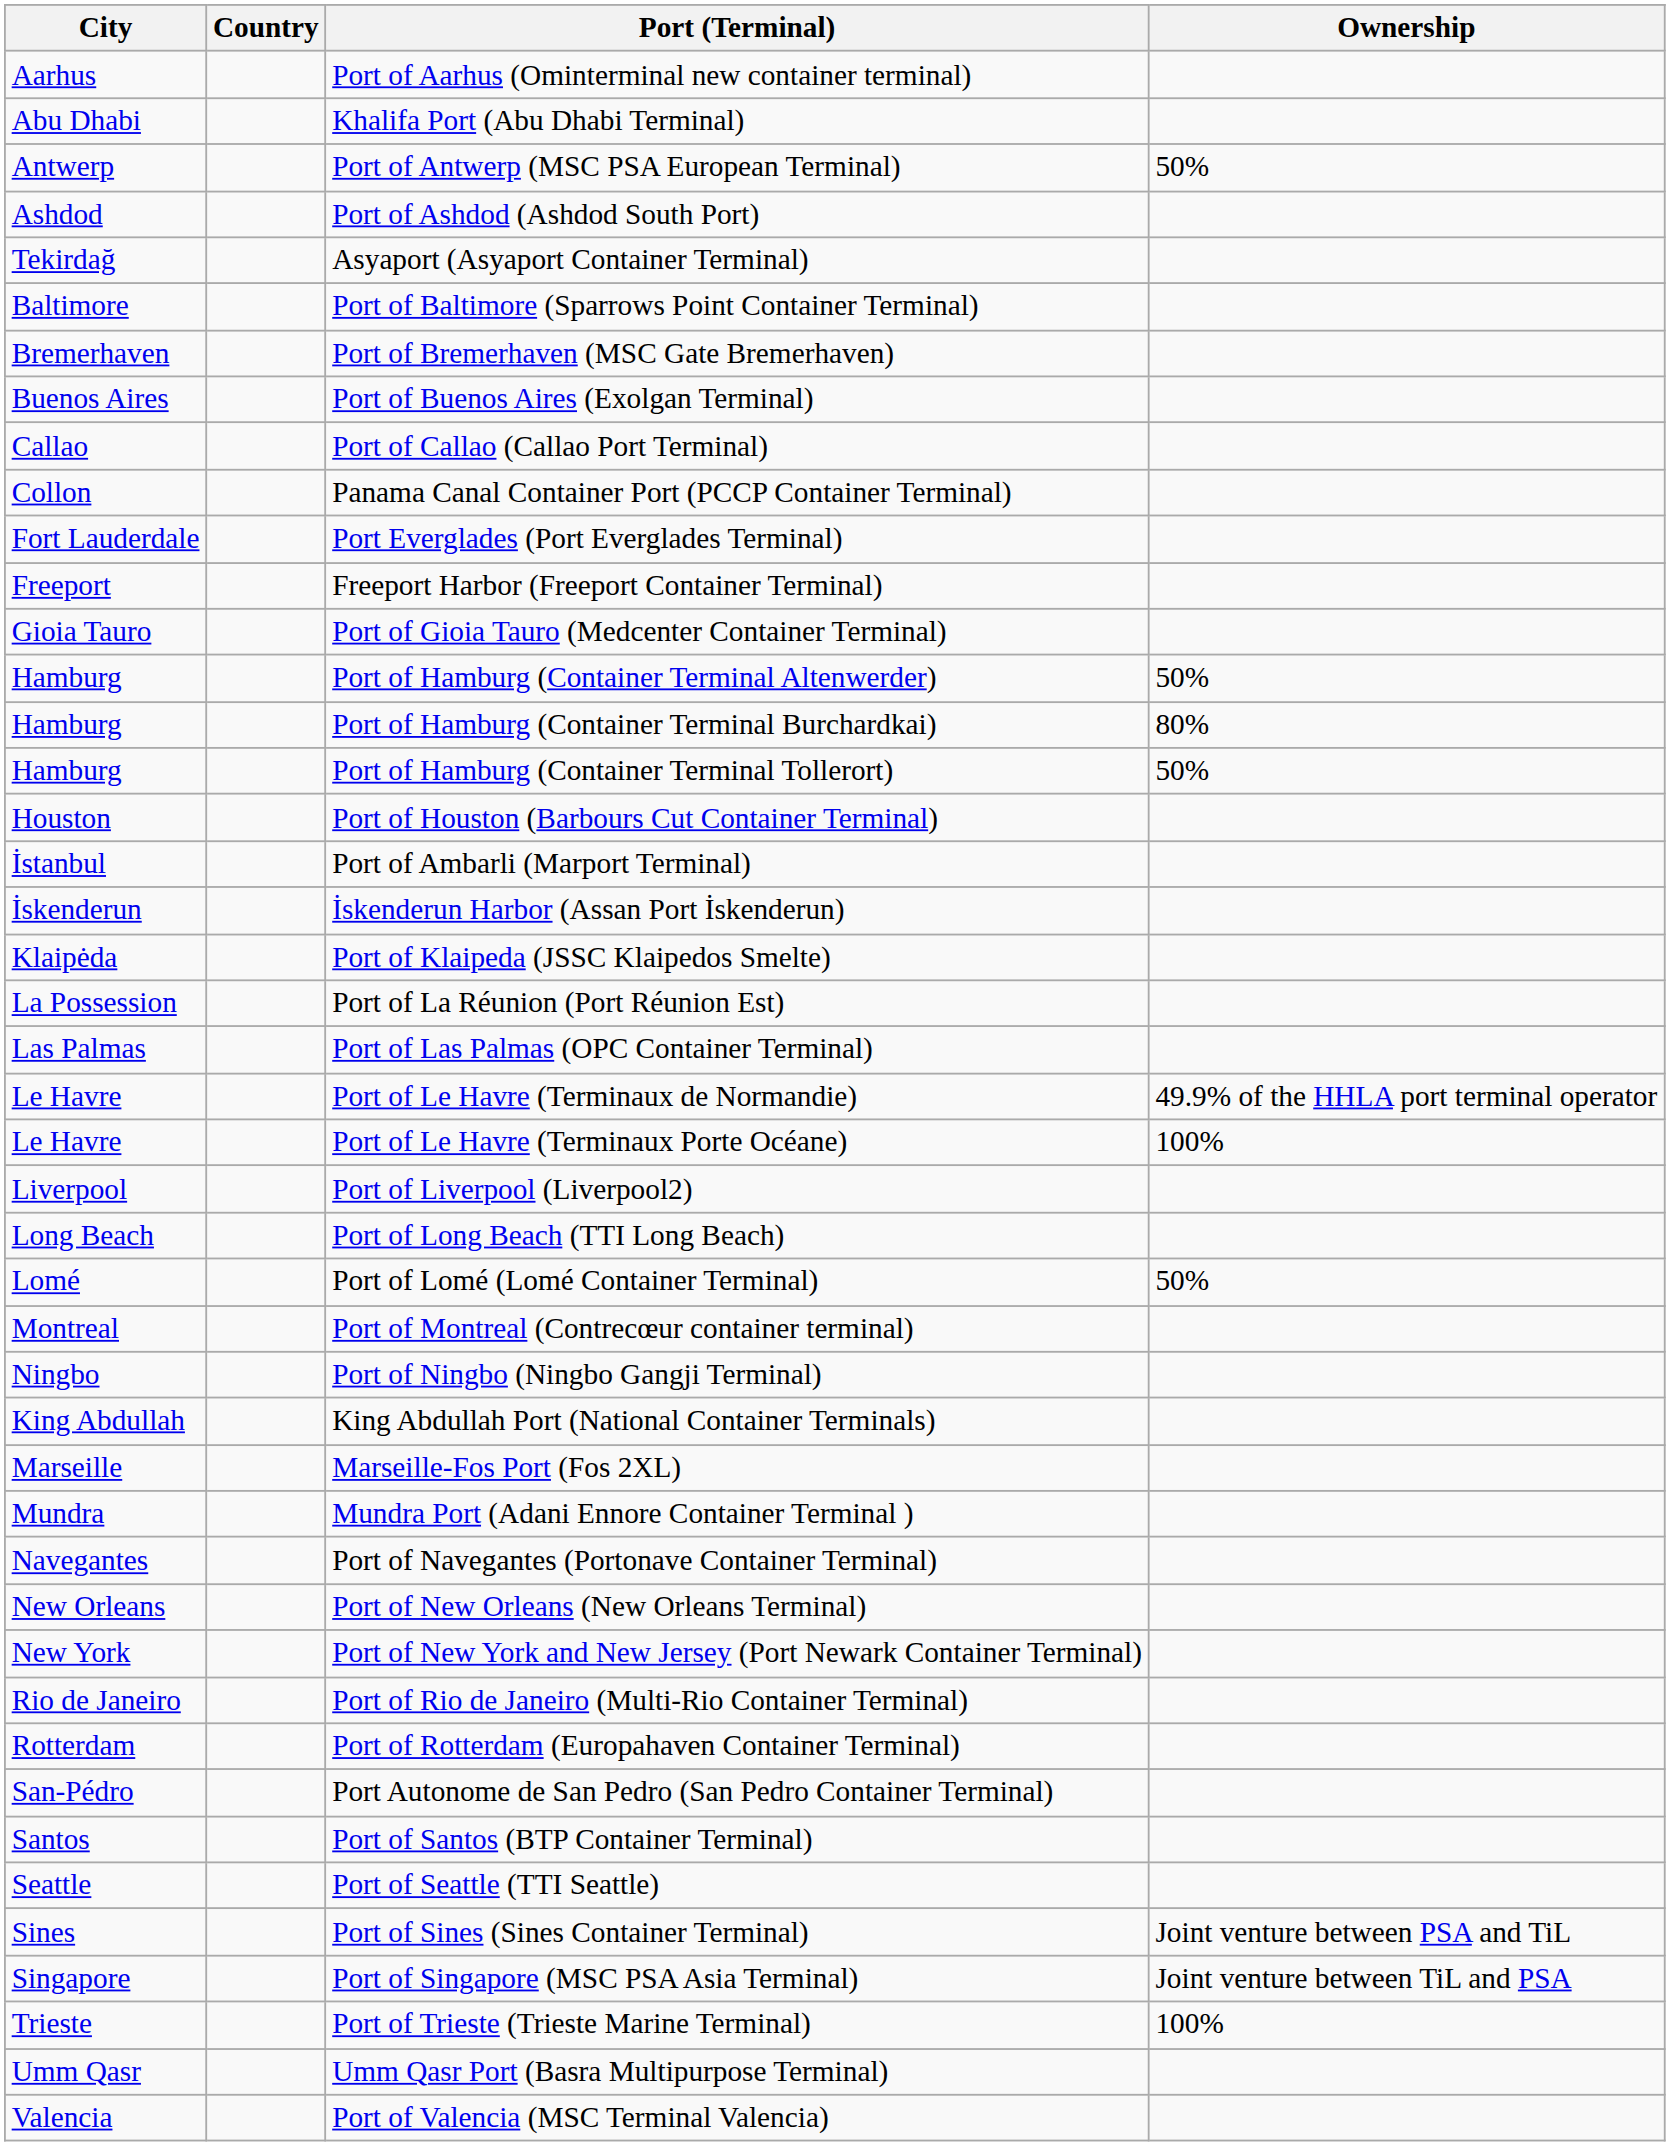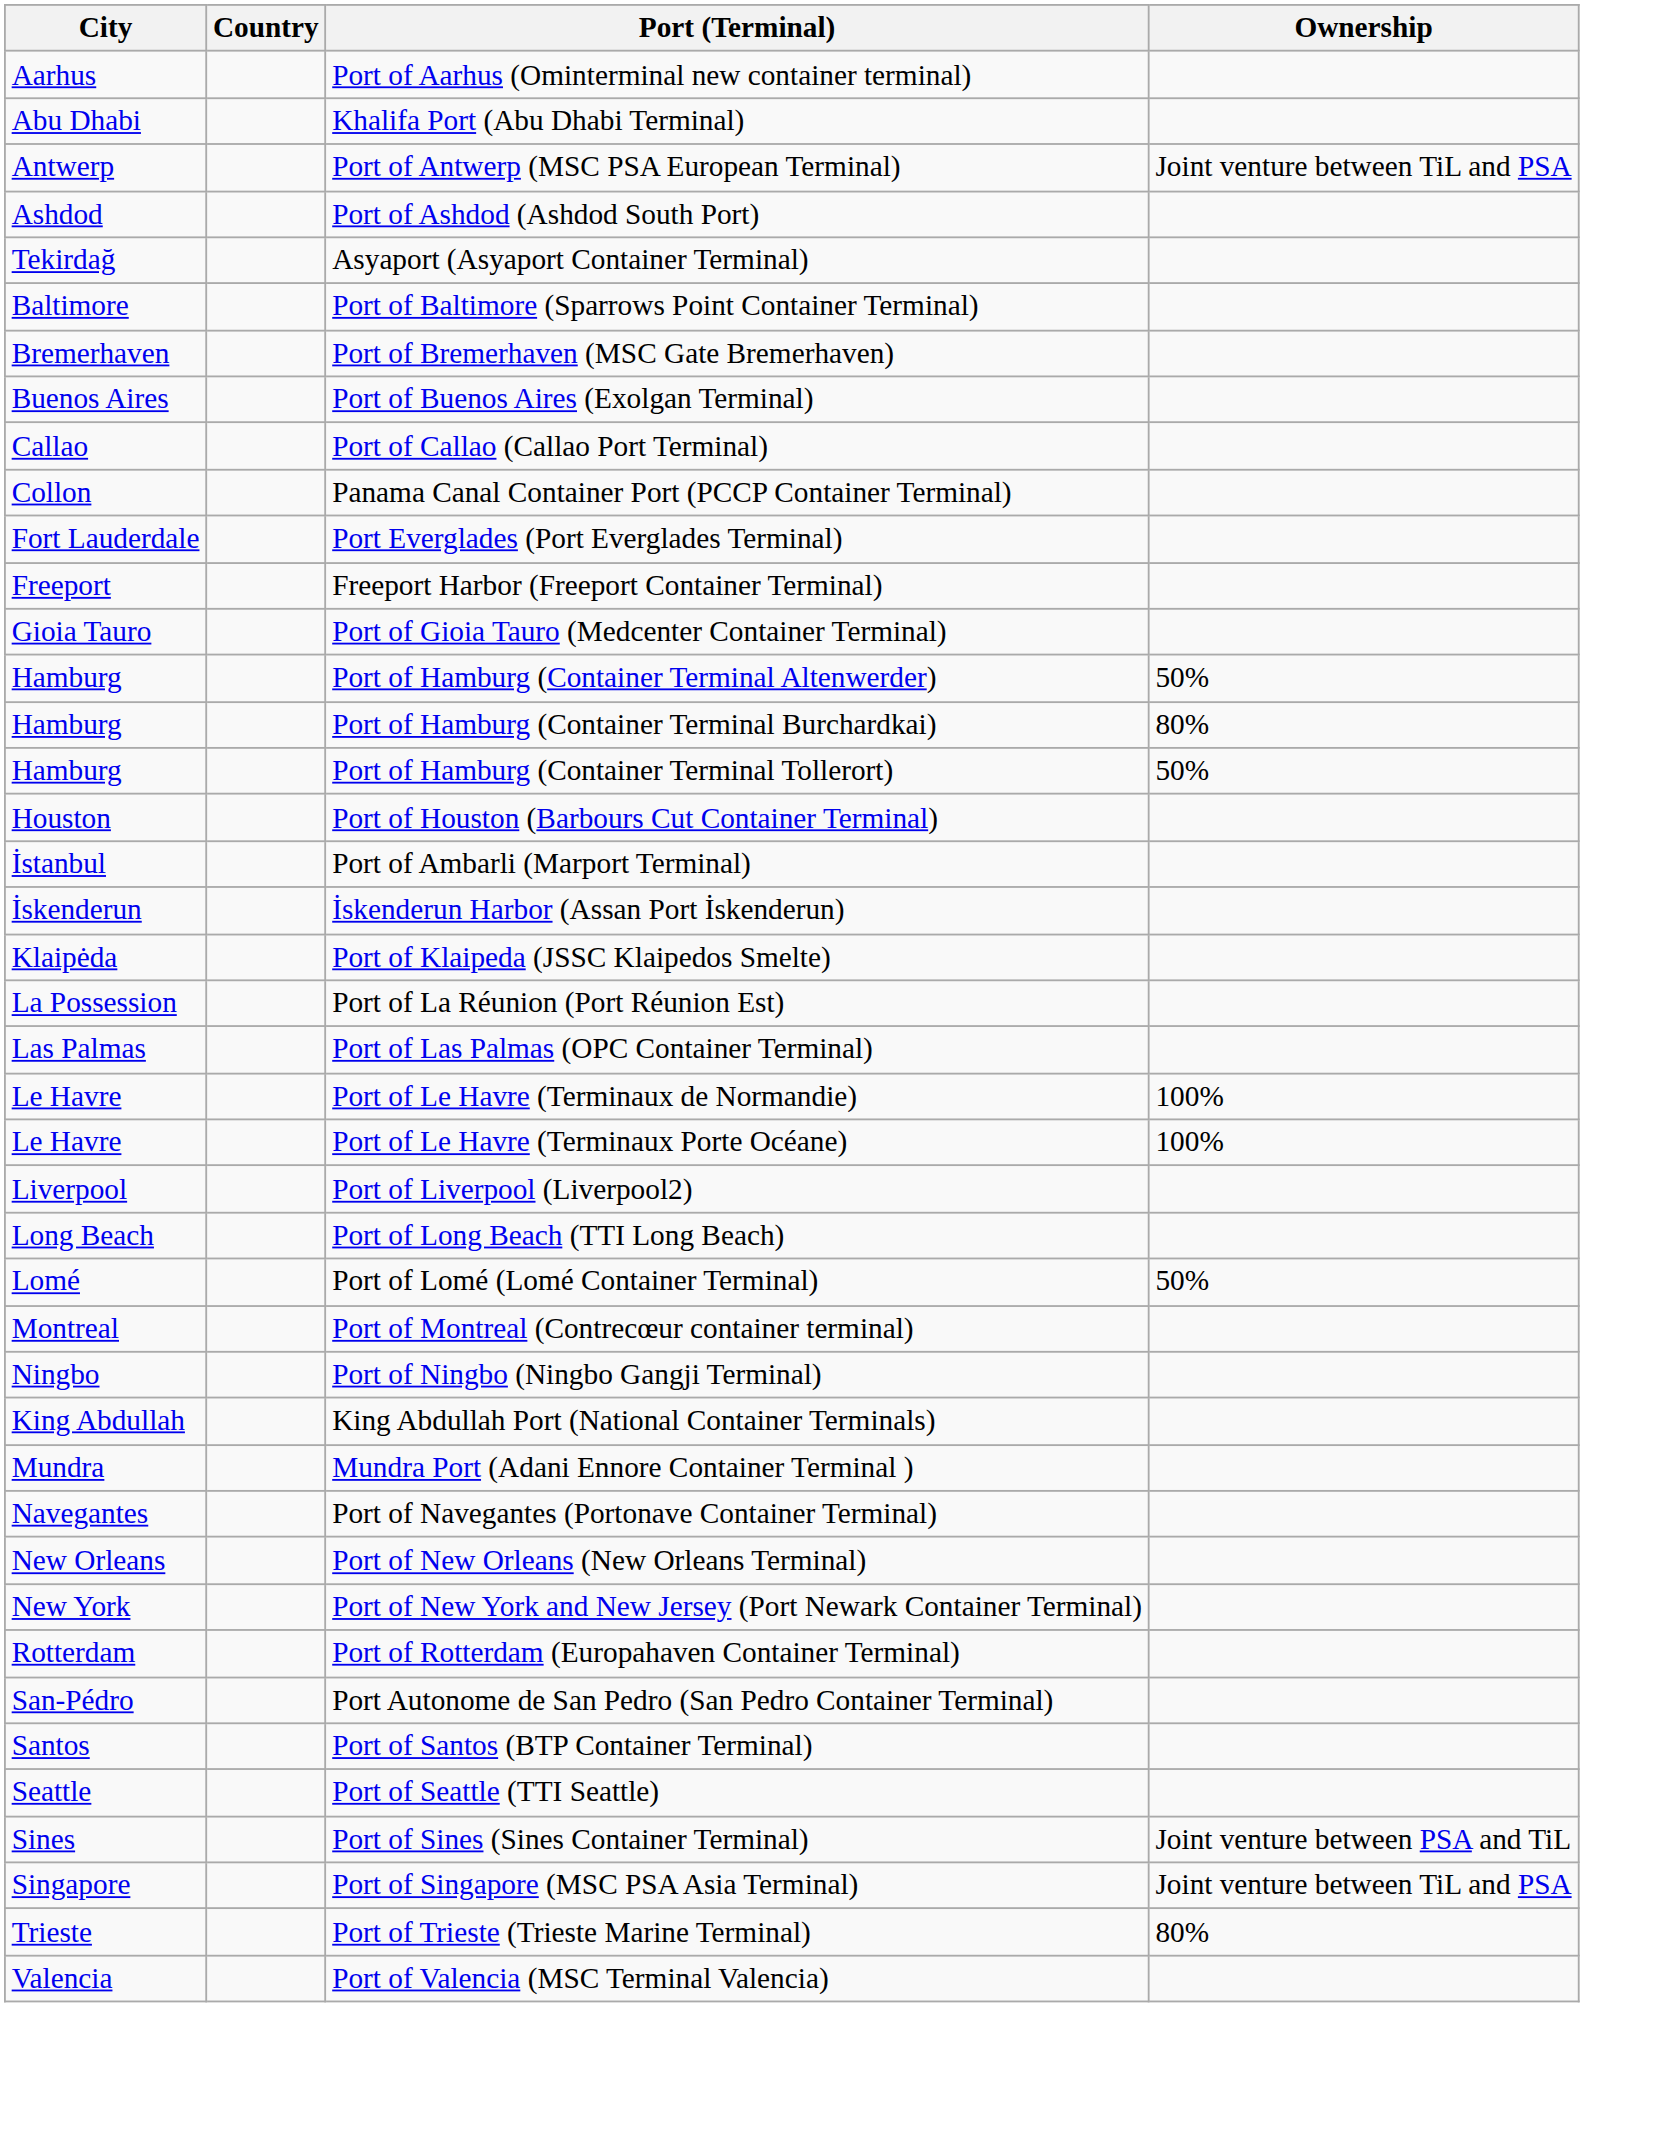Port of Antwerp (MSC PSA European Terminal) | Ownership: 50% -> Joint venture between TiL and PSA
Port of Le Havre (Terminaux de Normandie) | Ownership: 49.9% of the HHLA port terminal operator -> 100%
- row: Marseille | Marseille-Fos Port (Fos 2XL)
- row: Rio de Janeiro | Port of Rio de Janeiro (Multi-Rio Container Terminal)
Port of Trieste (Trieste Marine Terminal) | Ownership: 100% -> 80%
- row: Umm Qasr | Umm Qasr Port (Basra Multipurpose Terminal)
